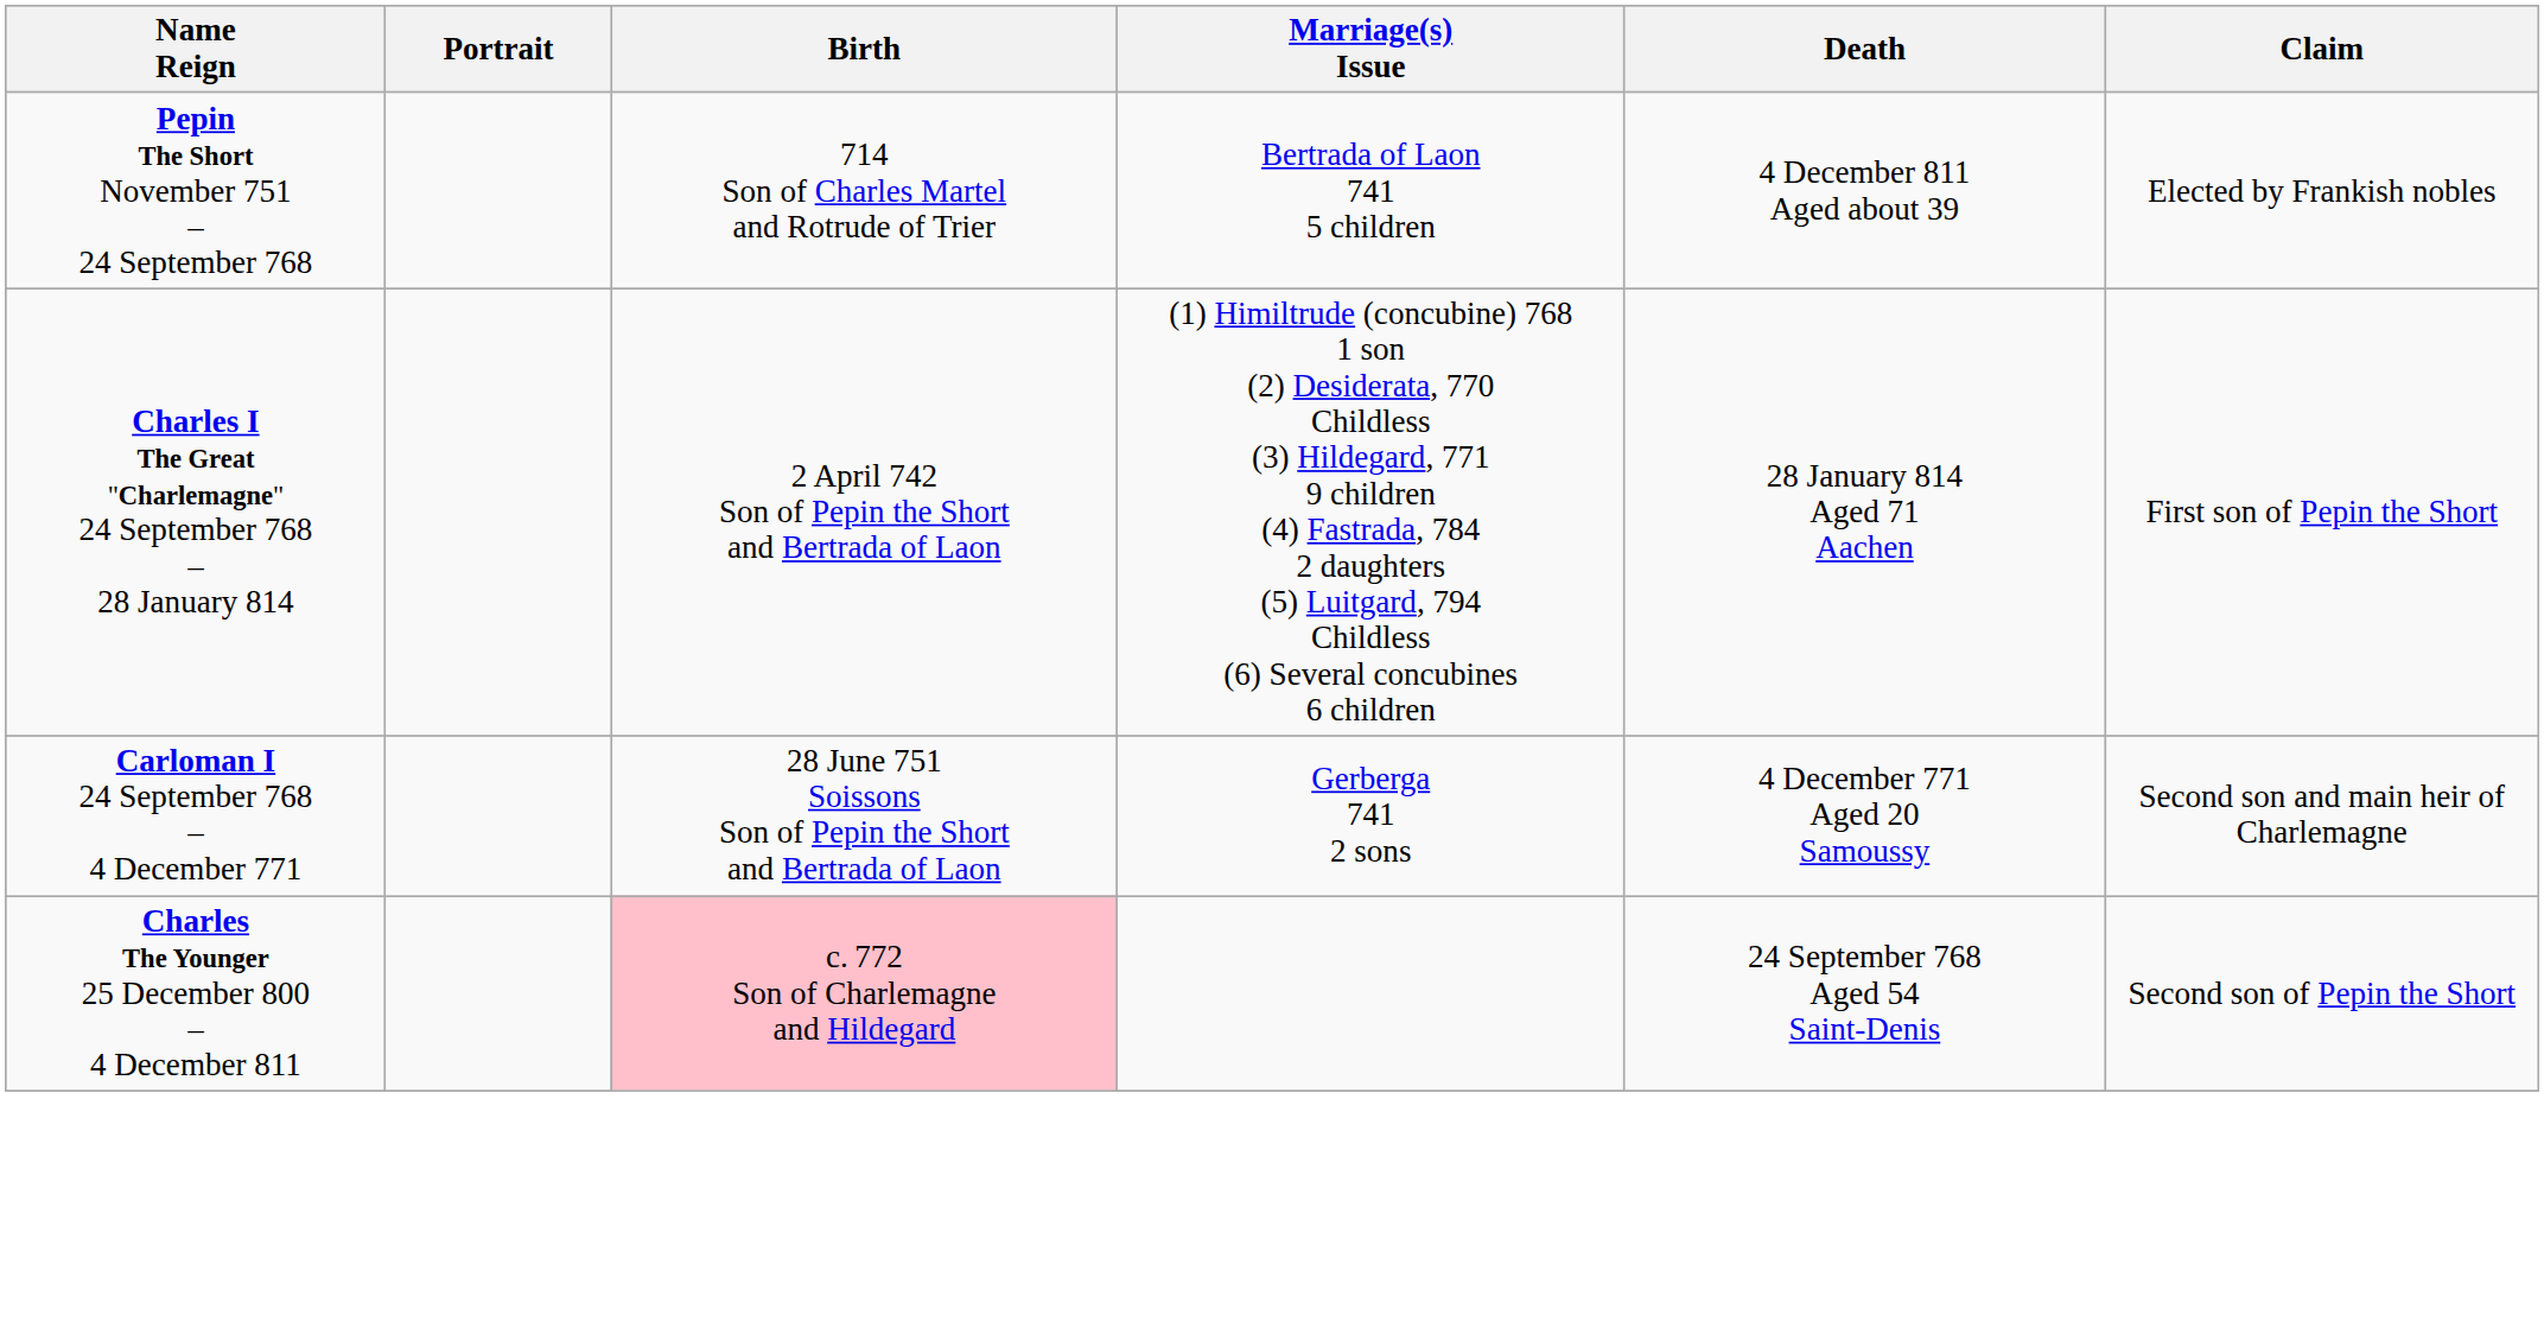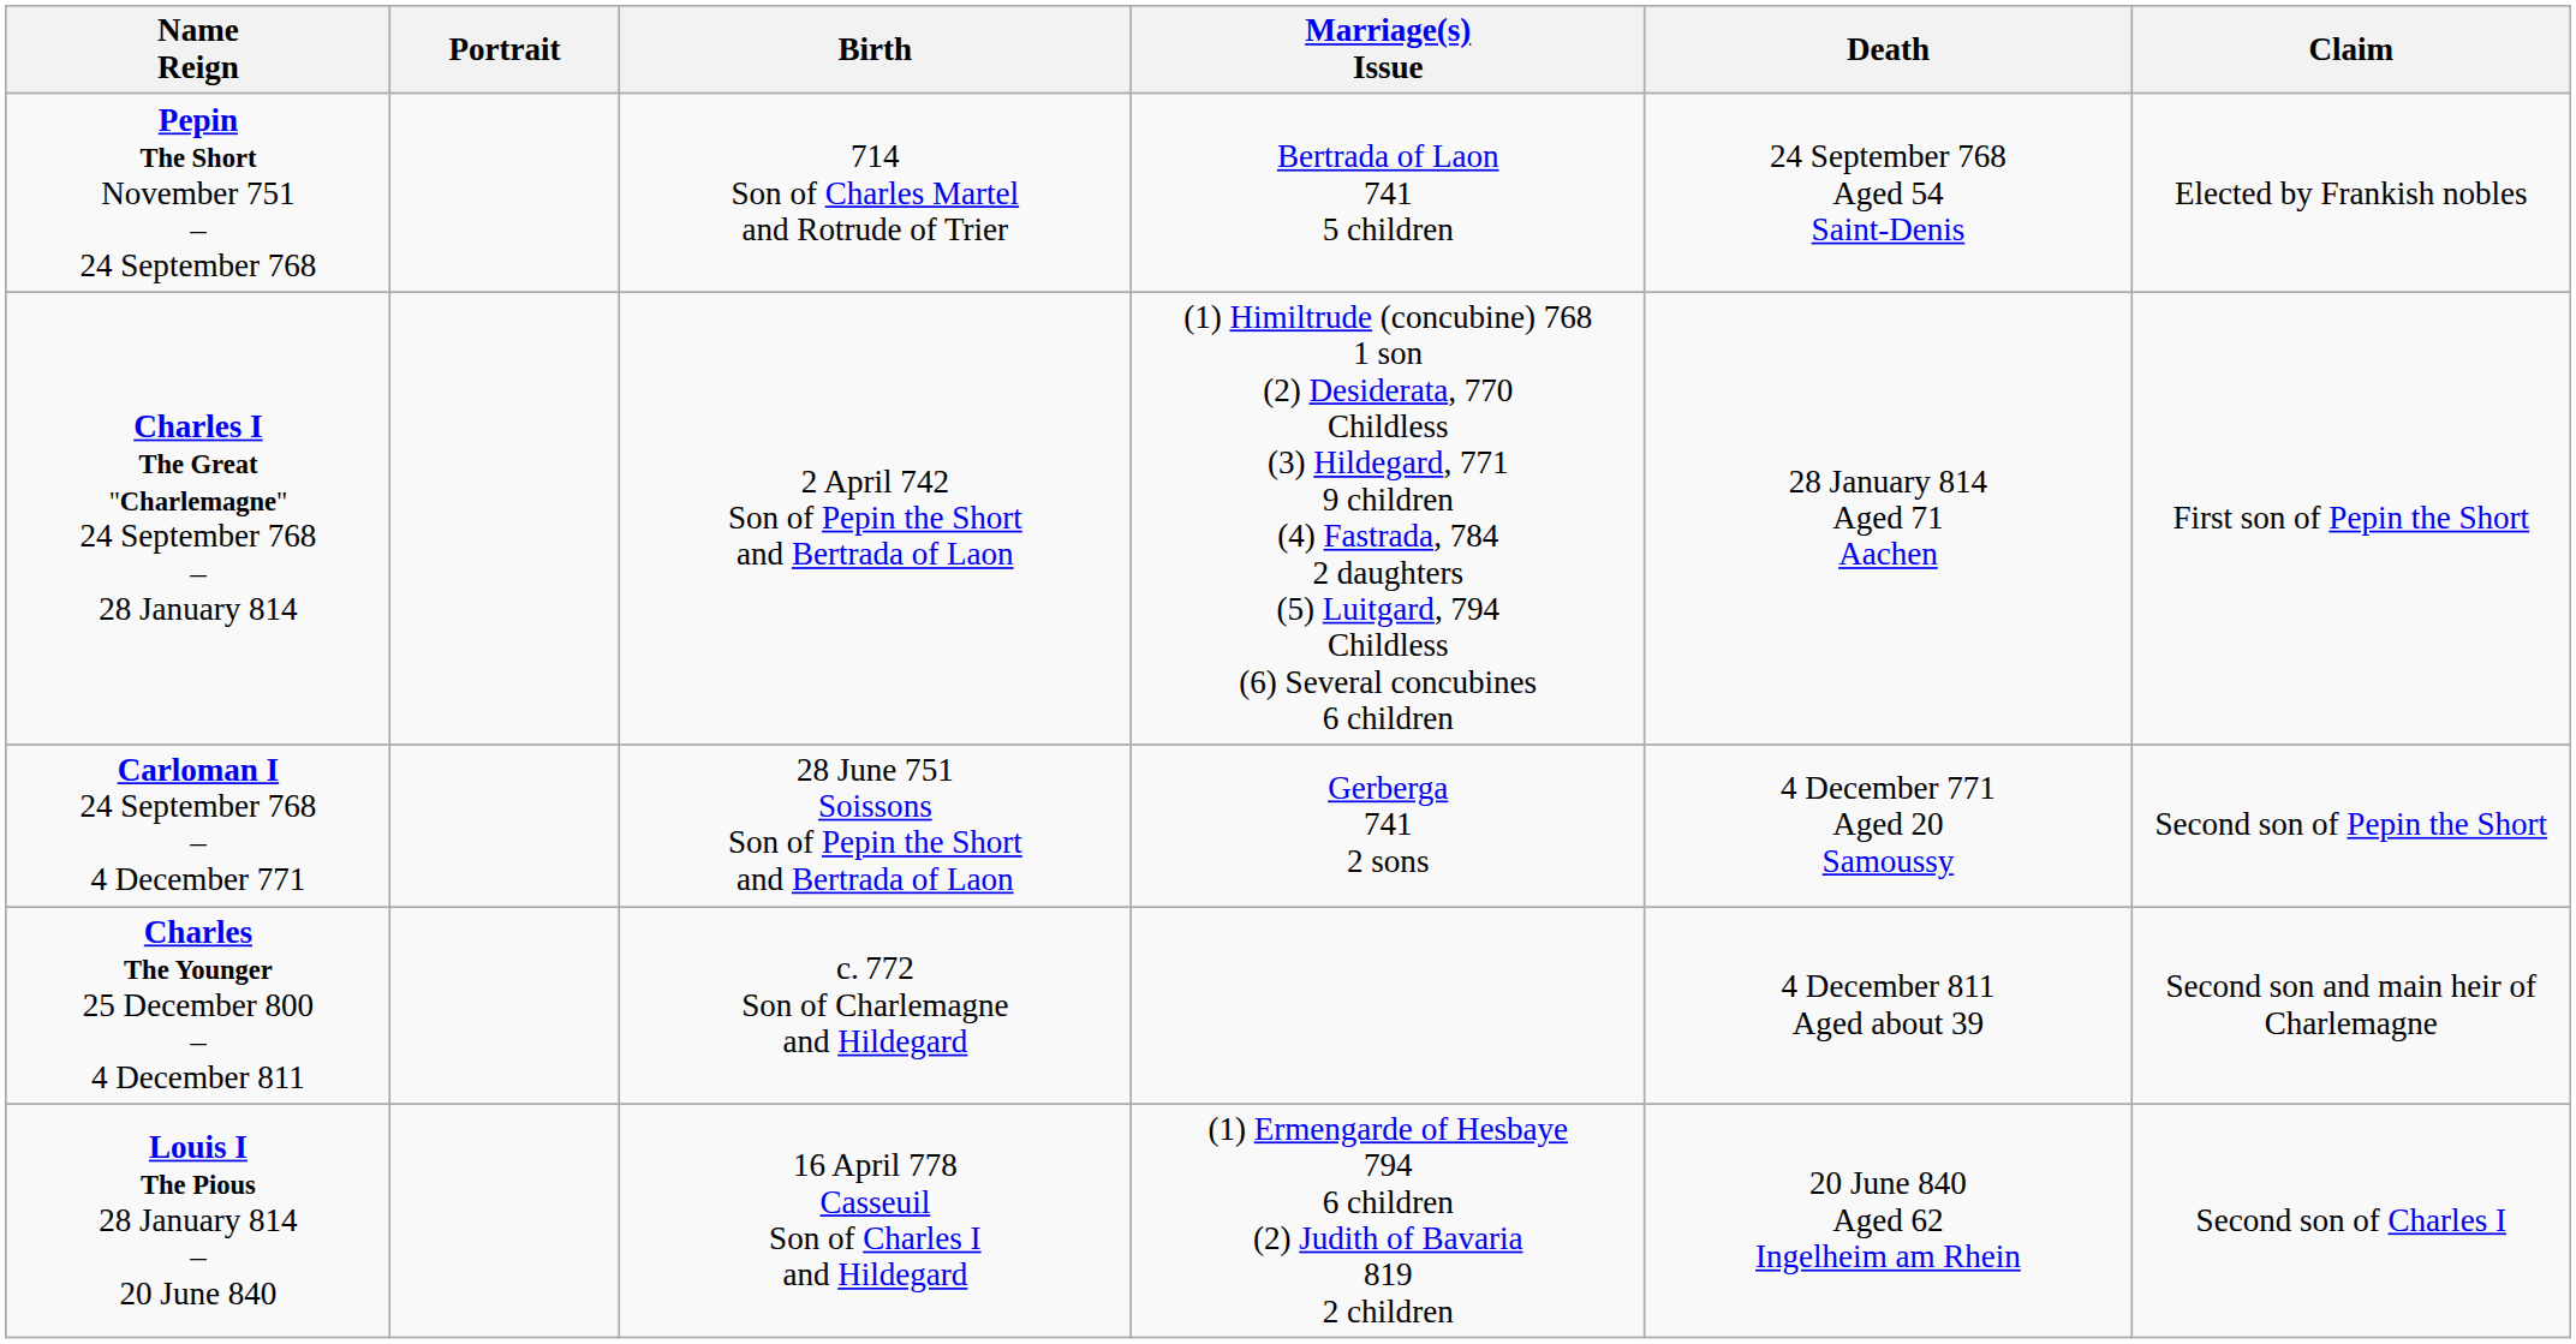Pepin The Short November 751 – 24 September 768 | Death: 4 December 811 Aged about 39 -> 24 September 768 Aged 54 Saint-Denis
Carloman I 24 September 768 – 4 December 771 | Claim: Second son and main heir of Charlemagne -> Second son of Pepin the Short
Charles The Younger 25 December 800 – 4 December 811 | Birth: pink background -> no background
Charles The Younger 25 December 800 – 4 December 811 | Death: 24 September 768 Aged 54 Saint-Denis -> 4 December 811 Aged about 39
Charles The Younger 25 December 800 – 4 December 811 | Claim: Second son of Pepin the Short -> Second son and main heir of Charlemagne
+ row: Louis I The Pious 28 January 814 – 20 June 840 | 16 April 778 Casseuil Son of Charles I and Hildegard | (1) Ermengarde of Hesbaye 794 6 children (2) Judith of Bavaria 819 2 children | 20 June 840 Aged 62 Ingelheim am Rhein | Second son of Charles I
